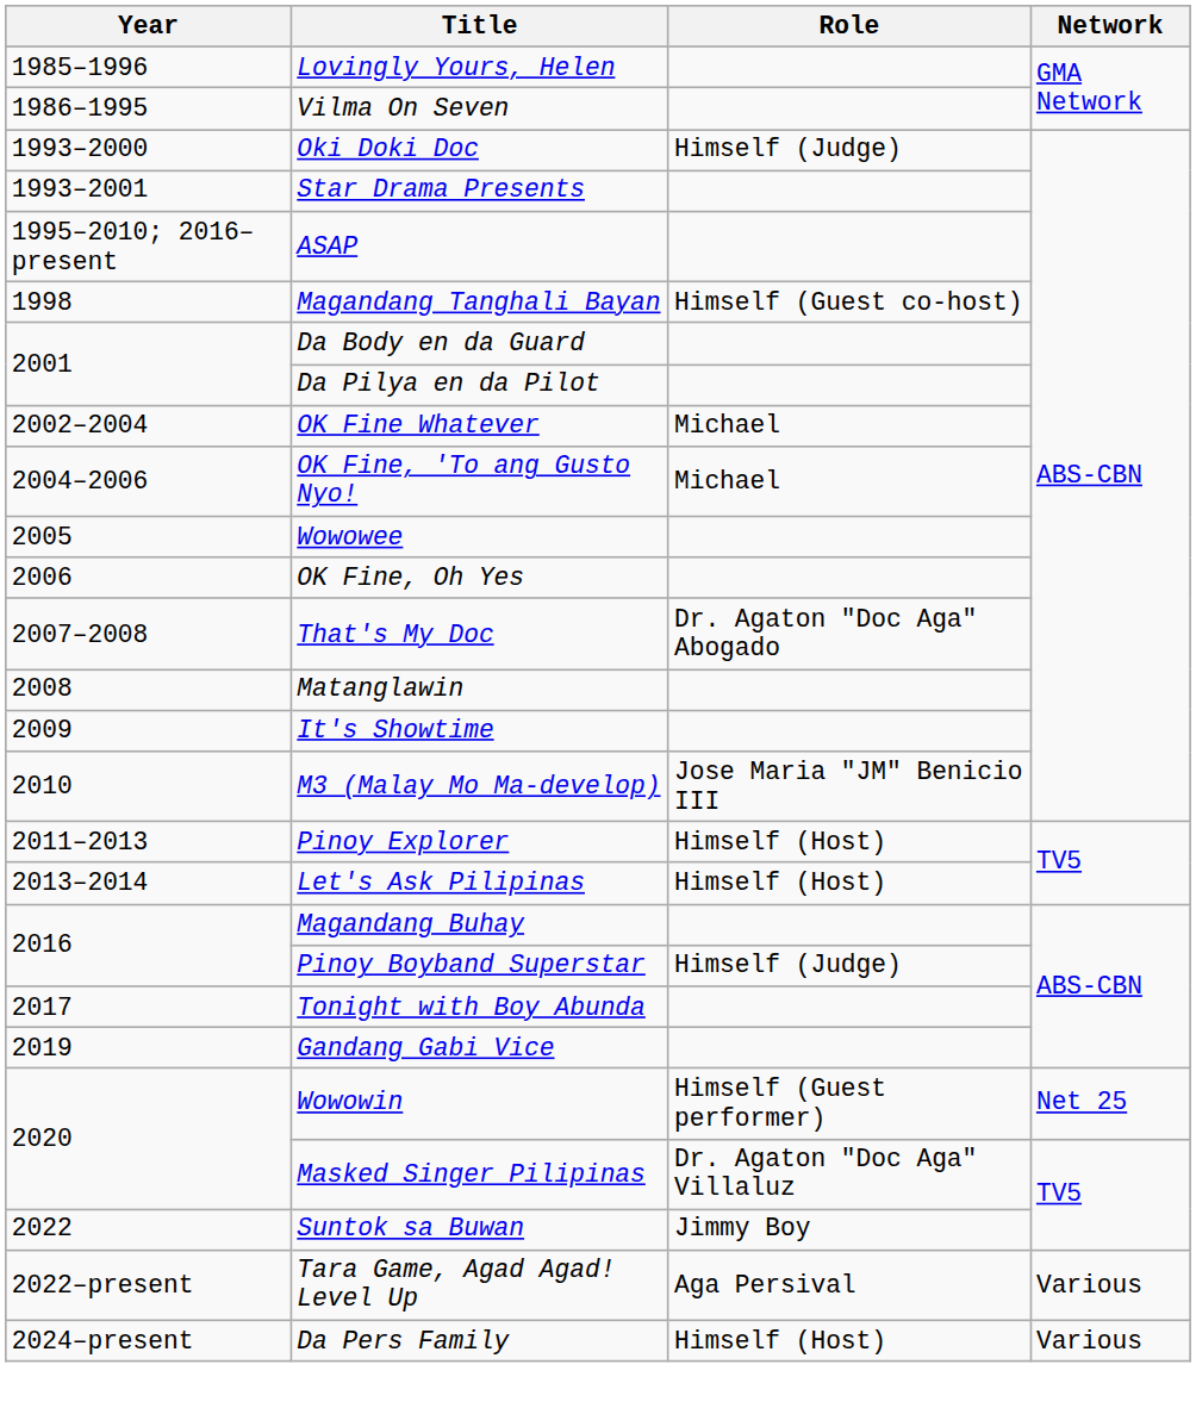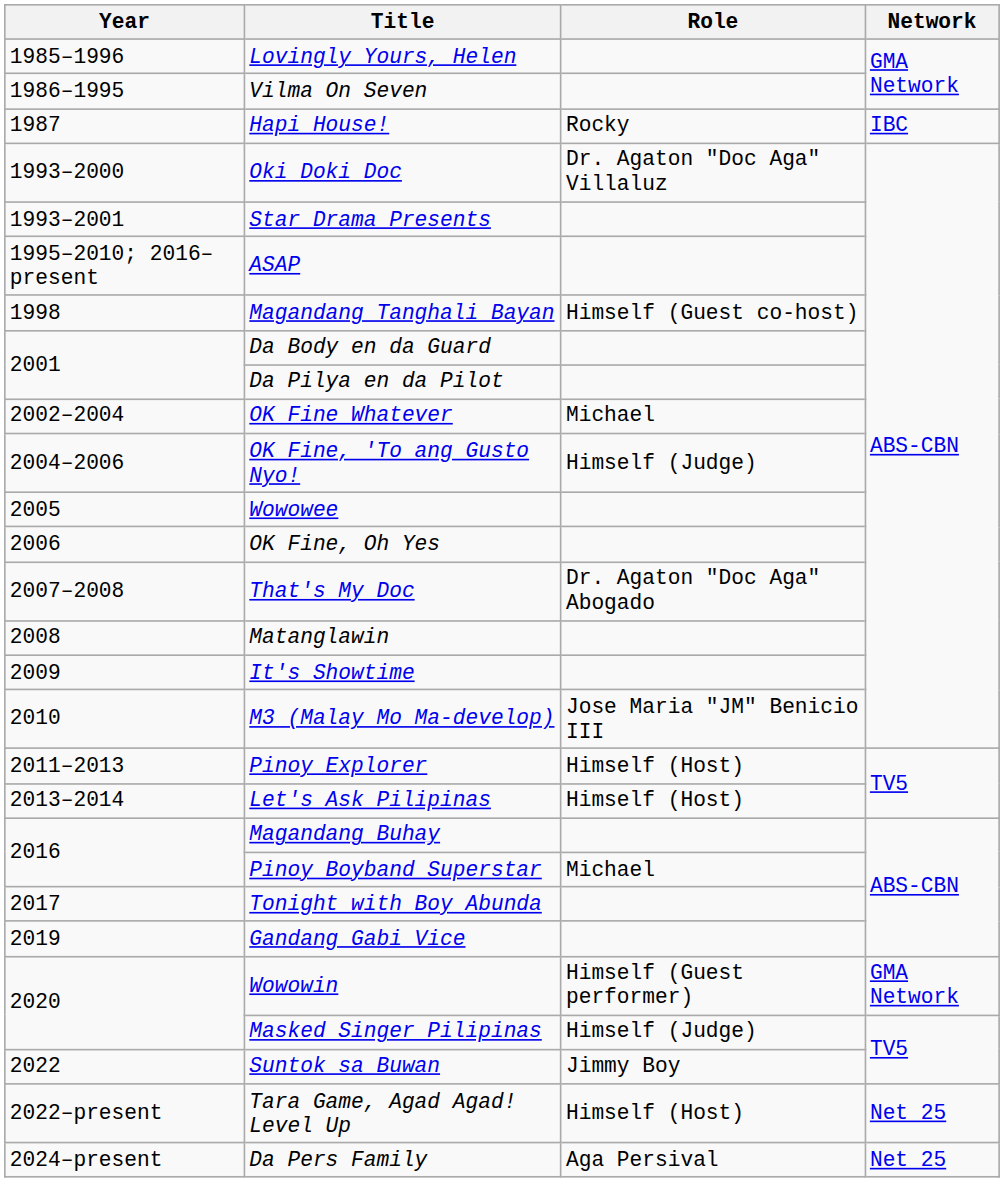+ row: 1987 | Hapi House! | Rocky | IBC
Oki Doki Doc | Role: Himself (Judge) -> Dr. Agaton "Doc Aga" Villaluz
OK Fine, 'To ang Gusto Nyo! | Role: Michael -> Himself (Judge)
Pinoy Boyband Superstar | Role: Himself (Judge) -> Michael
Wowowin | Network: Net 25 -> GMA Network
Masked Singer Pilipinas | Role: Dr. Agaton "Doc Aga" Villaluz -> Himself (Judge)
Tara Game, Agad Agad! Level Up | Role: Aga Persival -> Himself (Host)
Tara Game, Agad Agad! Level Up | Network: Various -> Net 25
Da Pers Family | Role: Himself (Host) -> Aga Persival
Da Pers Family | Network: Various -> Net 25
